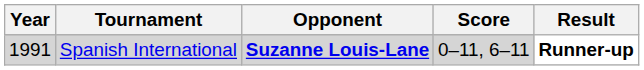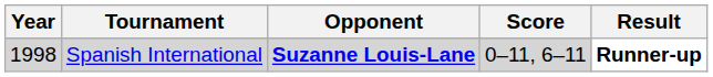Spanish International | Year: 1991 -> 1998
